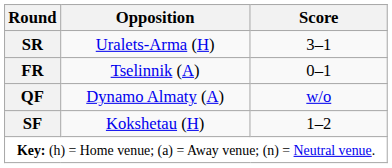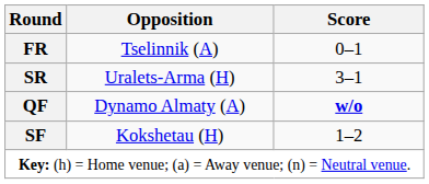rows swapped: FR <-> SR
QF | Score: normal -> bold
